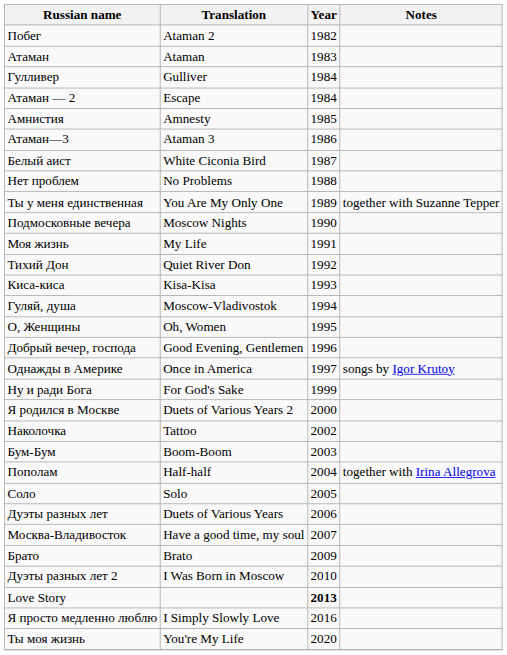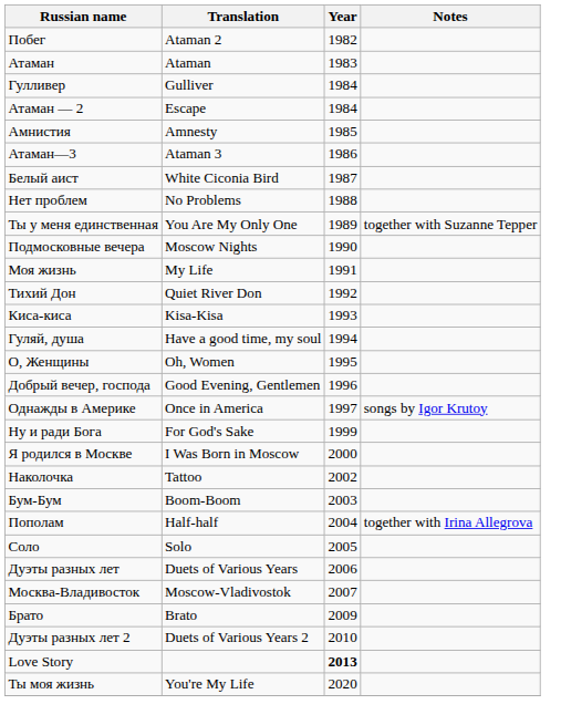Гуляй, душа | Translation: Moscow-Vladivostok -> Have a good time, my soul
Я родился в Москве | Translation: Duets of Various Years 2 -> I Was Born in Moscow
Москва-Владивосток | Translation: Have a good time, my soul -> Moscow-Vladivostok
Дуэты разных лет 2 | Translation: I Was Born in Moscow -> Duets of Various Years 2
- row: Я просто медленно люблю | I Simply Slowly Love | 2016
